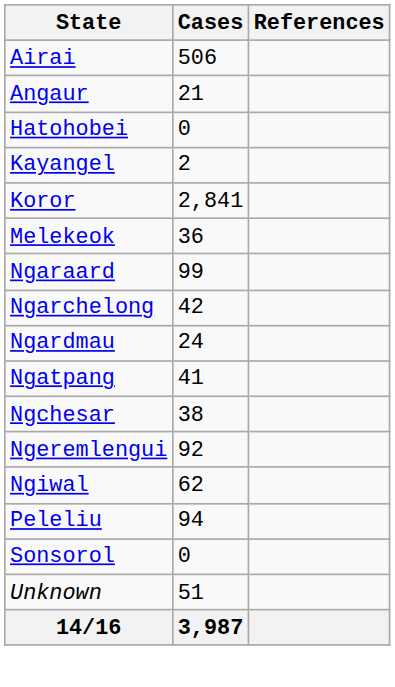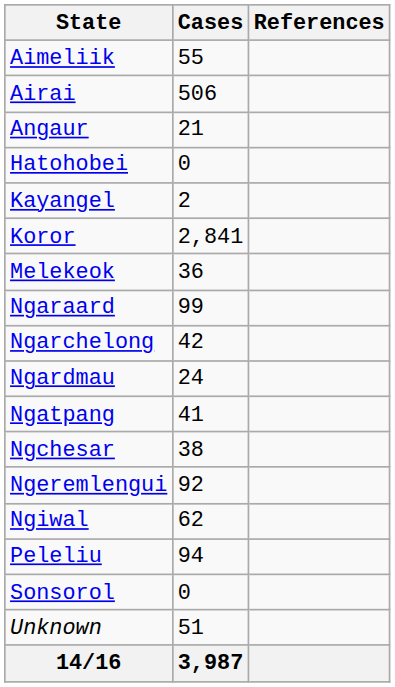+ row: Aimeliik | 55
